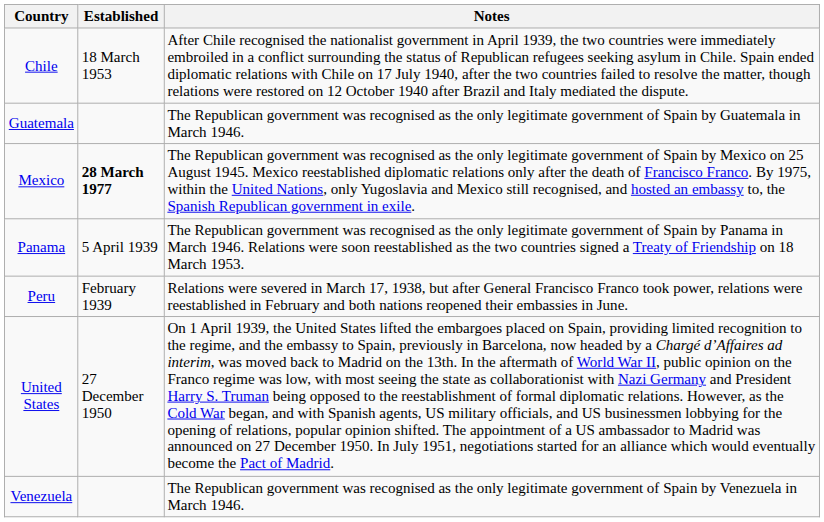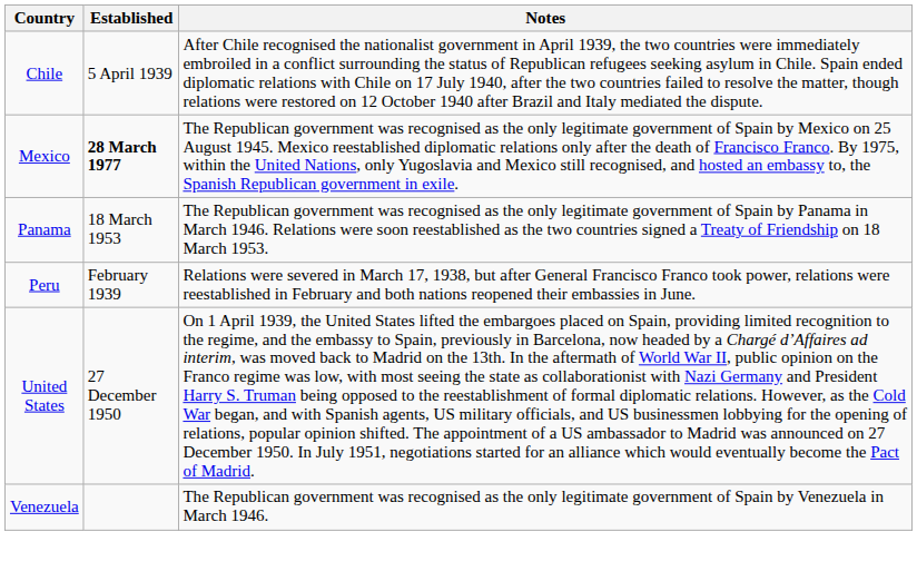Chile | Established: 18 March 1953 -> 5 April 1939
- row: Guatemala | The Republican government was recognised as the only legitimate government of Spain by Guatemala in March 1946.
Panama | Established: 5 April 1939 -> 18 March 1953
